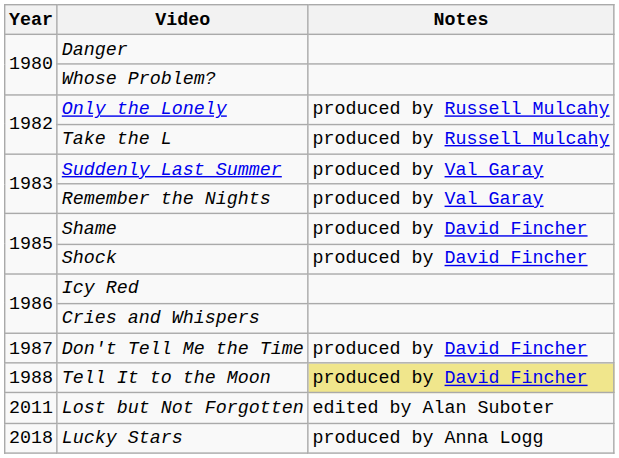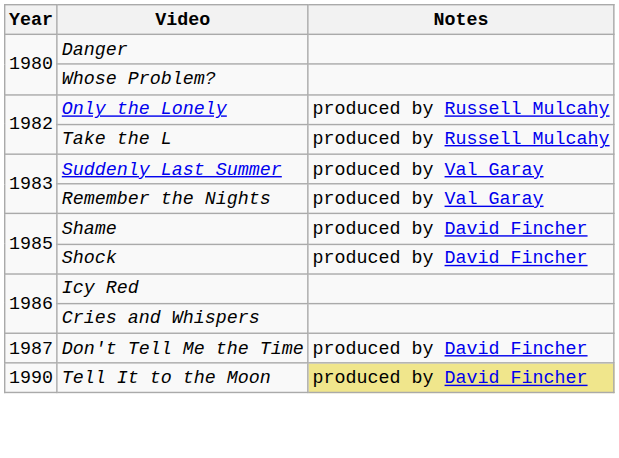Tell It to the Moon | Year: 1988 -> 1990
- row: 2011 | Lost but Not Forgotten | edited by Alan Suboter
- row: 2018 | Lucky Stars | produced by Anna Logg
